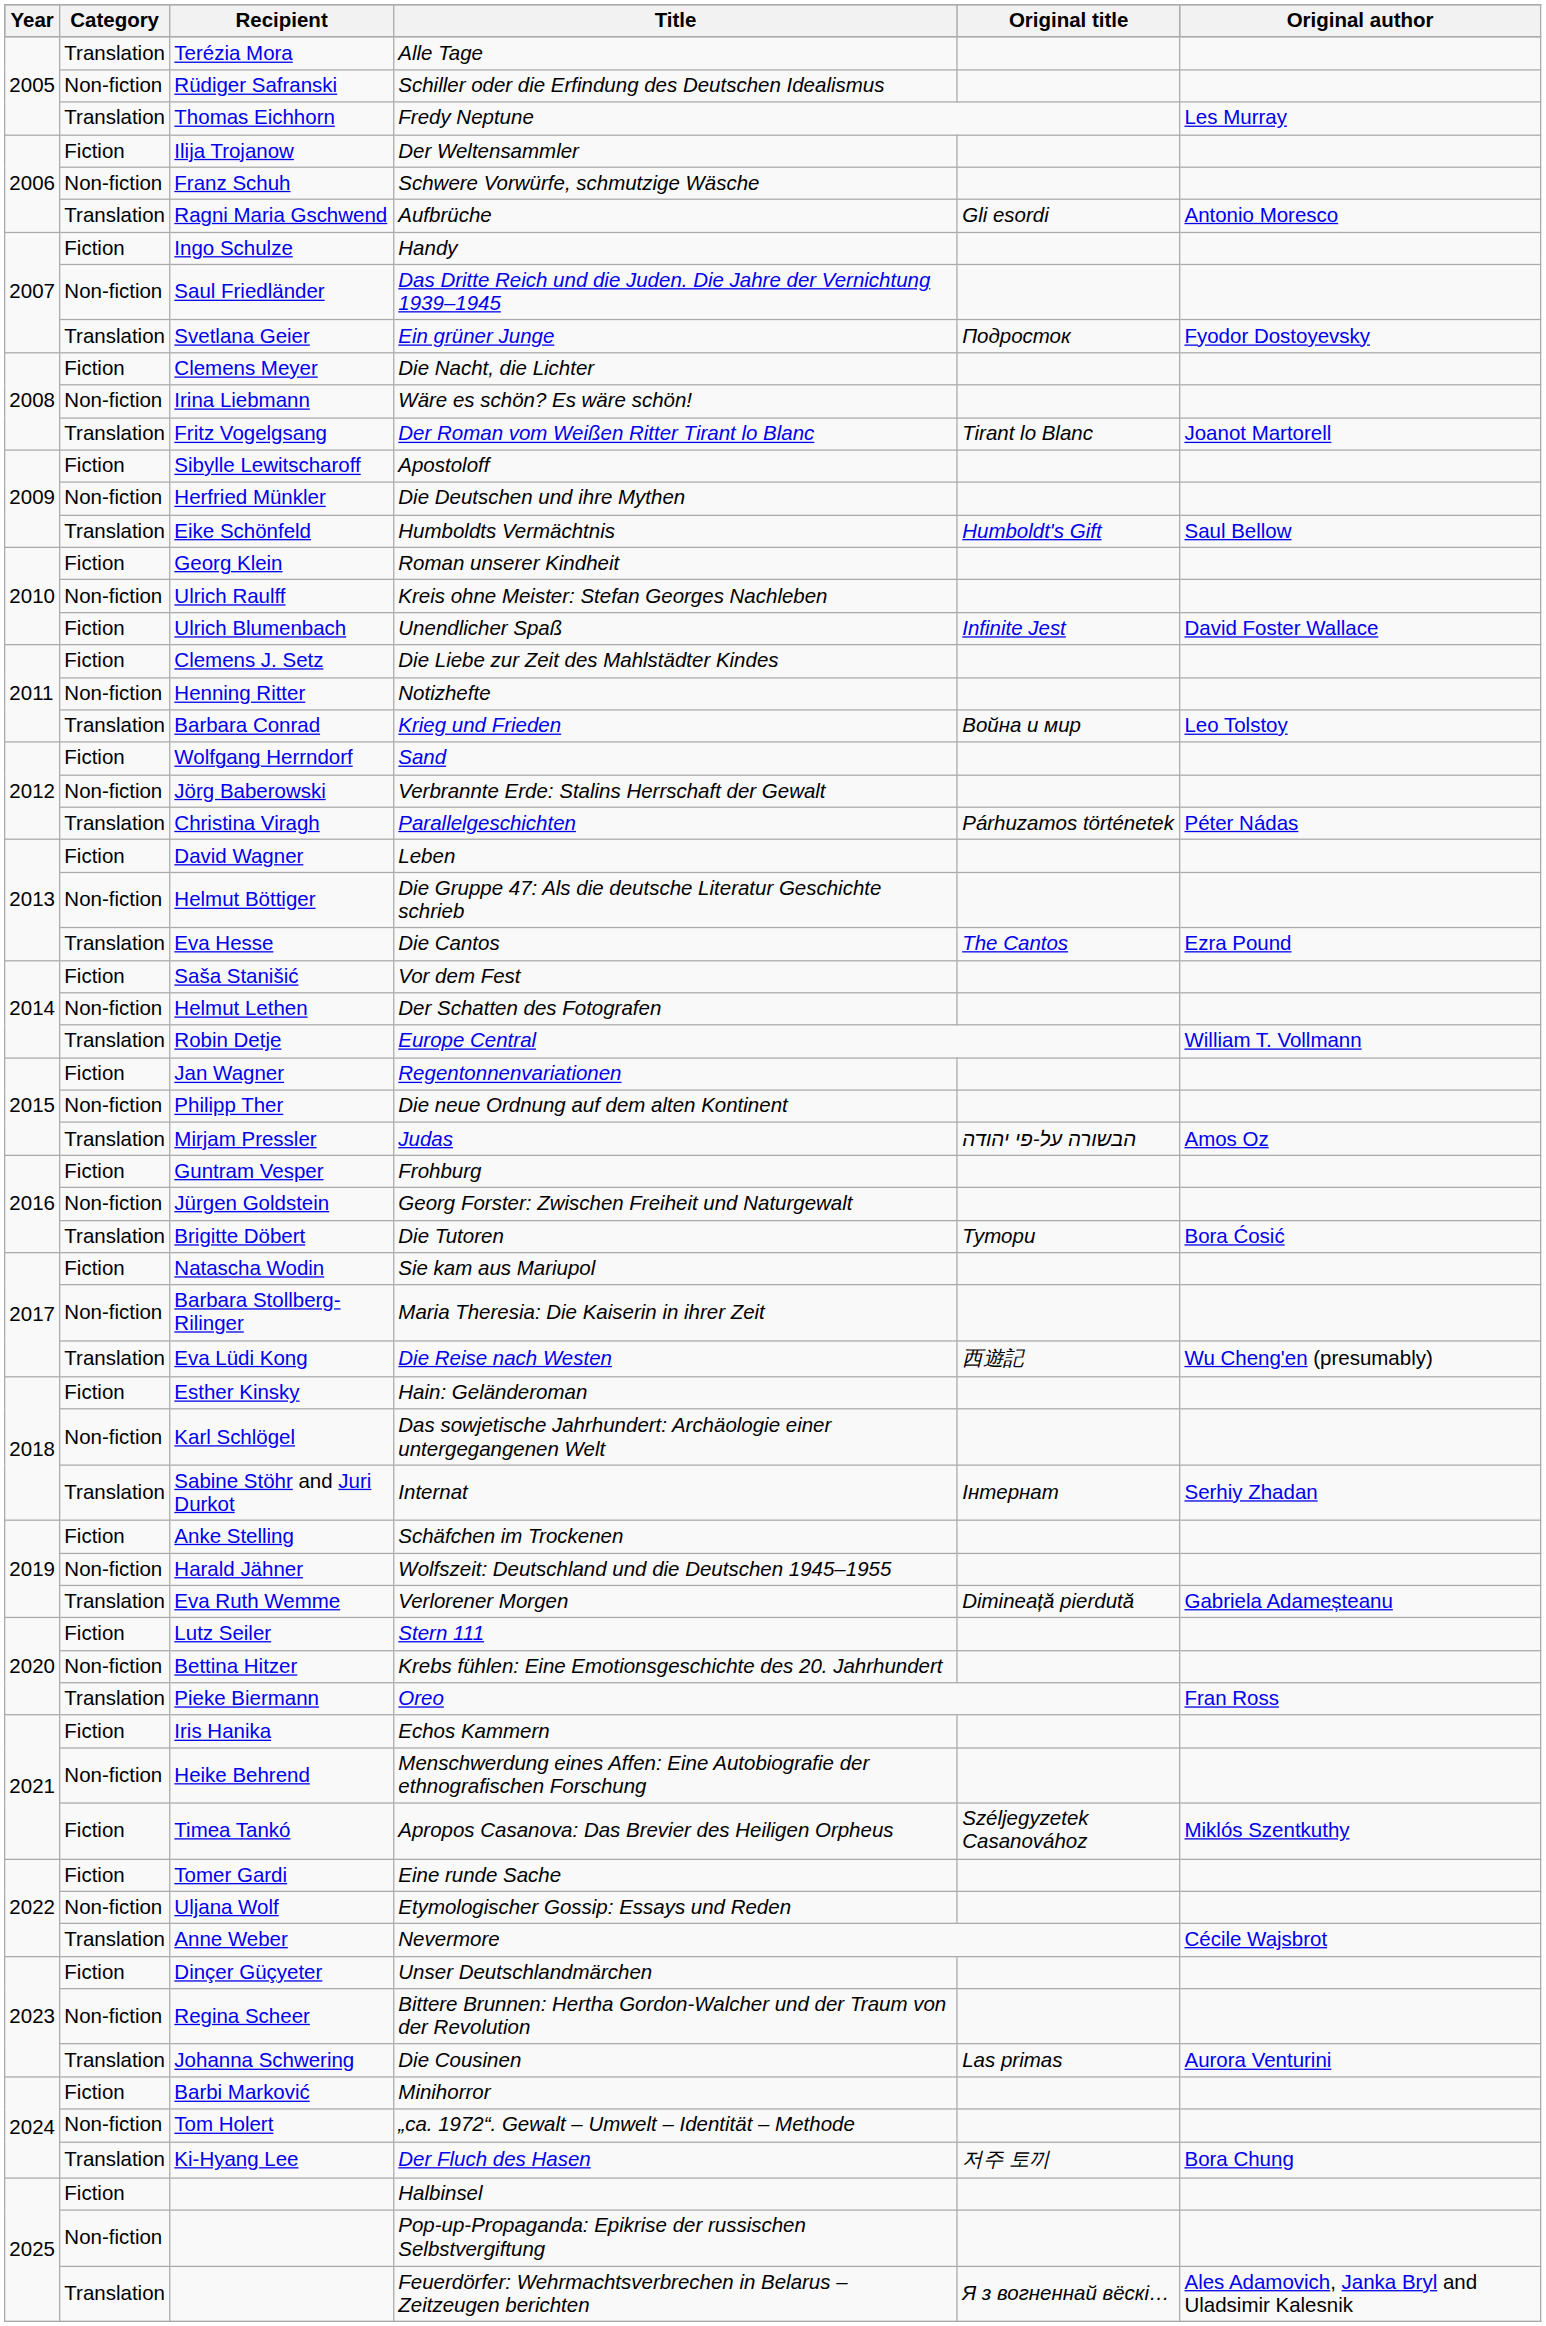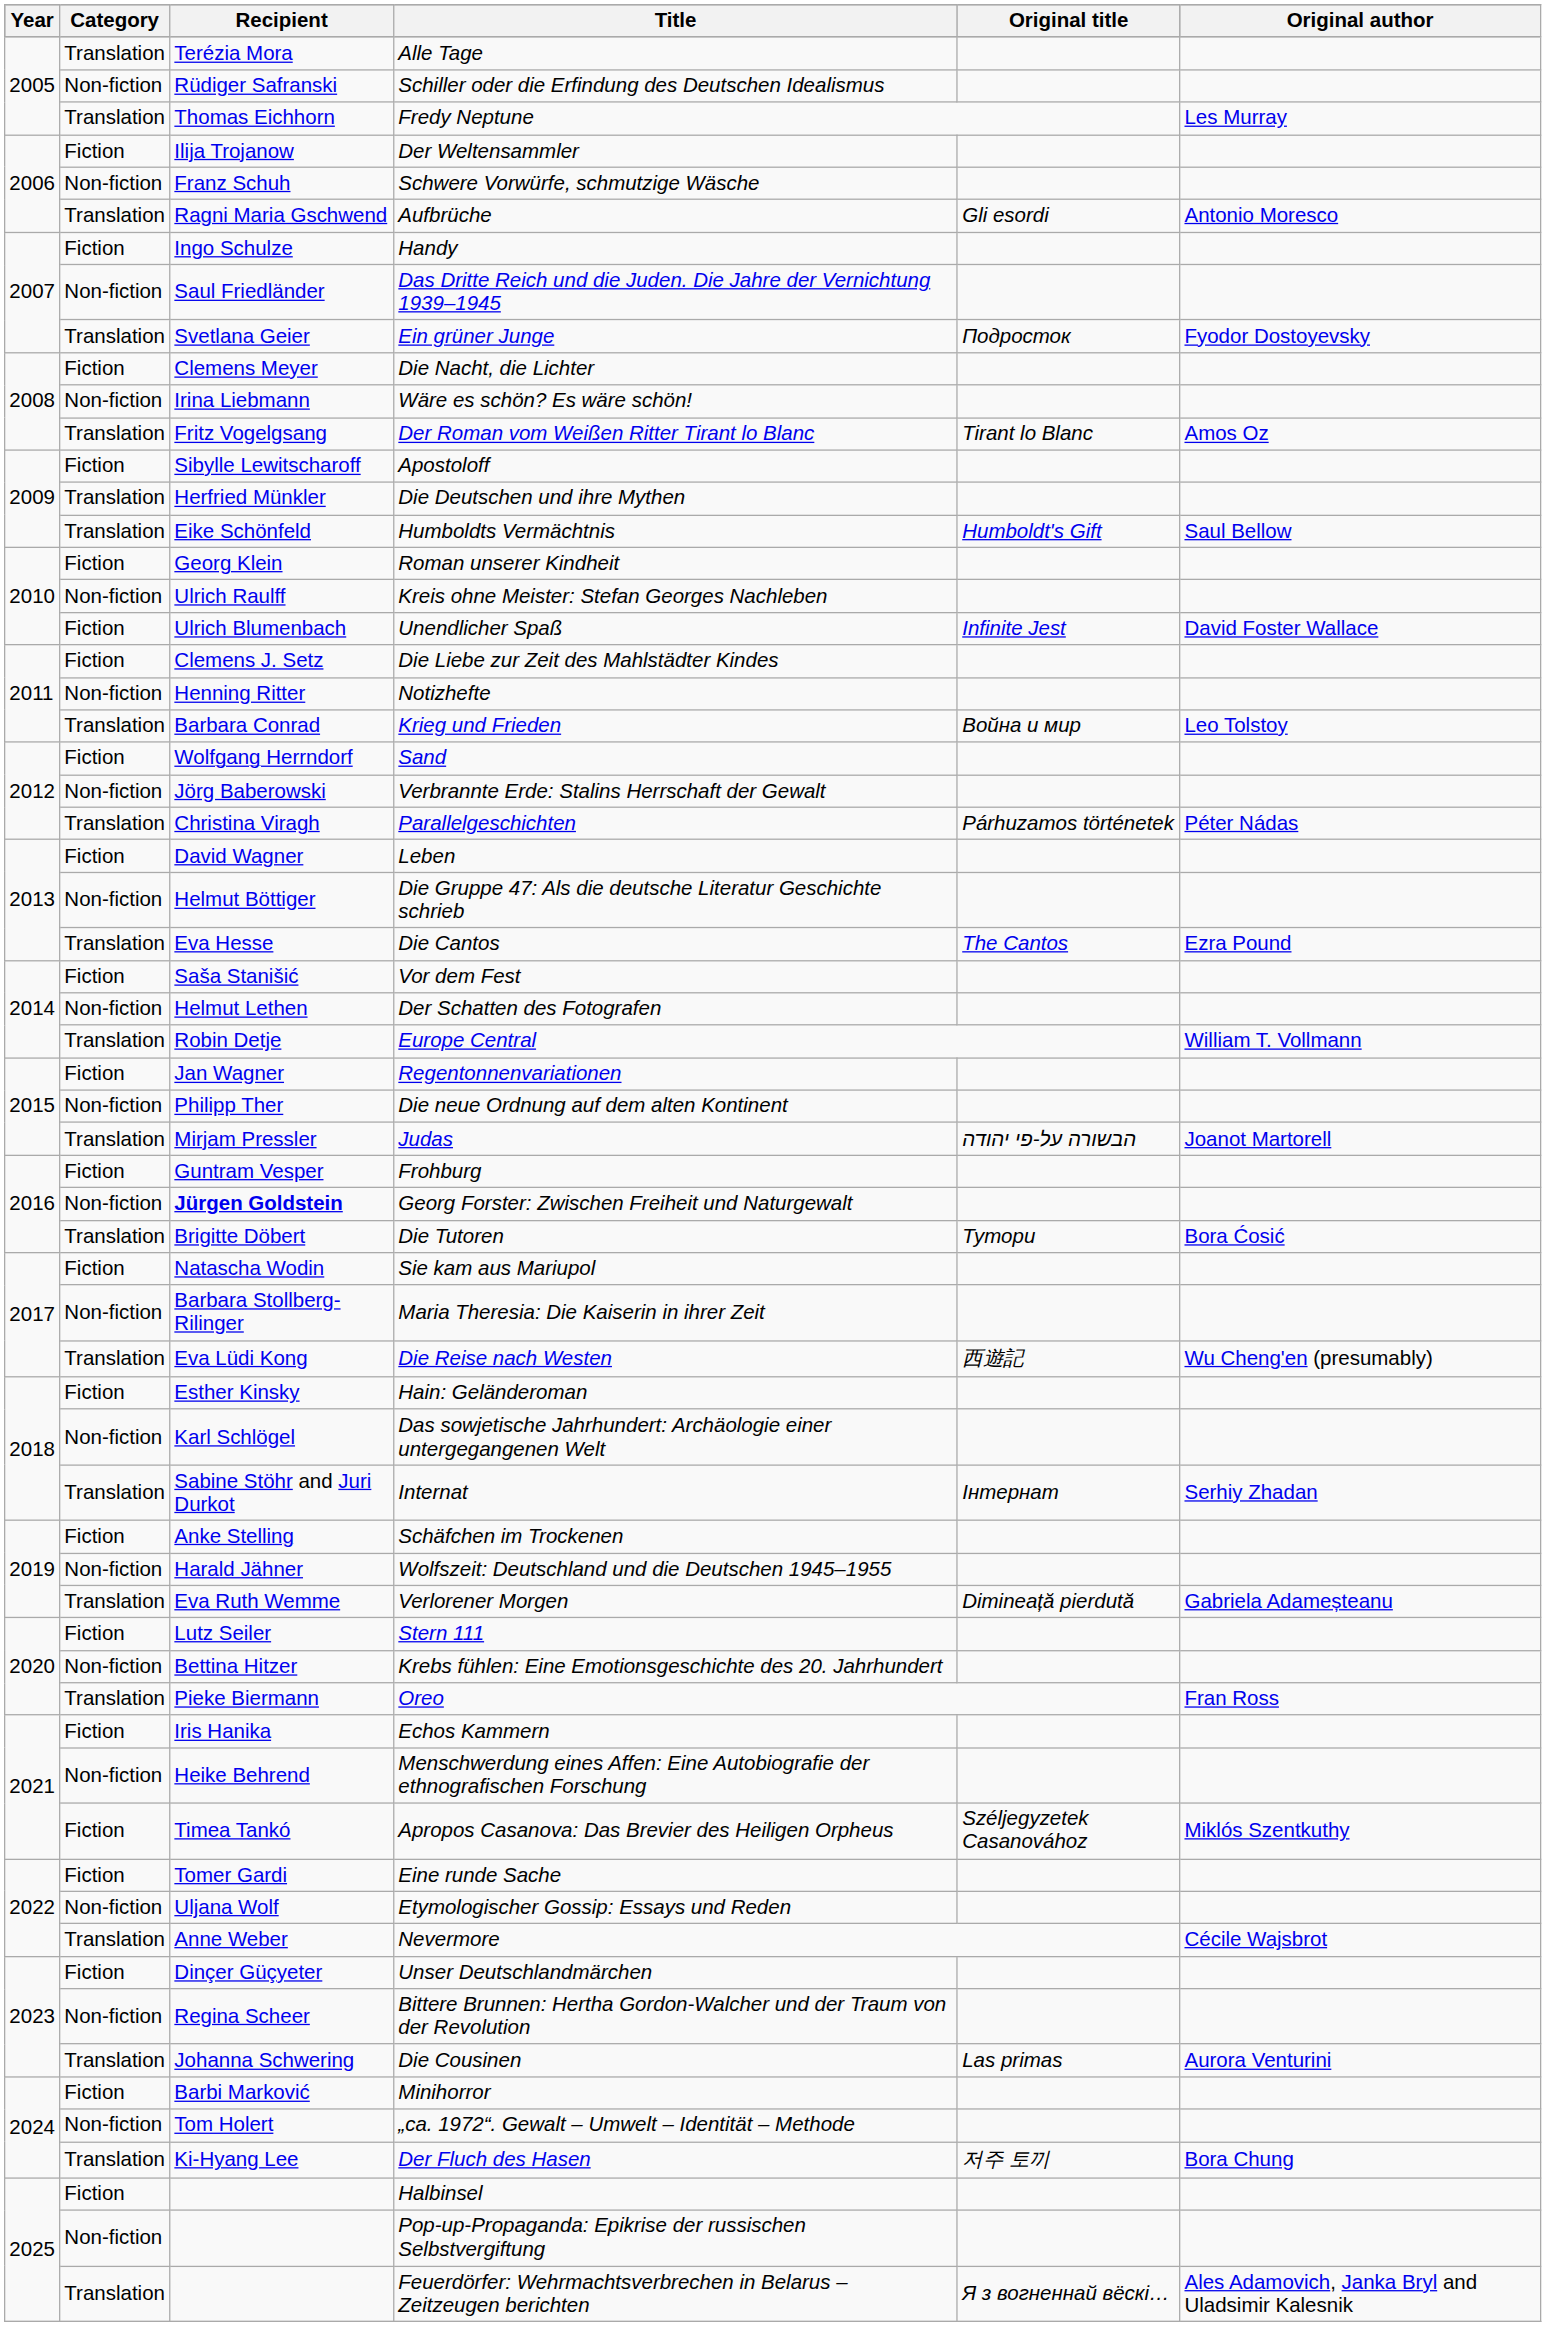Der Roman vom Weißen Ritter Tirant lo Blanc | Original author: Joanot Martorell -> Amos Oz
Die Deutschen und ihre Mythen | Category: Non-fiction -> Translation
Judas | Original author: Amos Oz -> Joanot Martorell
Georg Forster: Zwischen Freiheit und Naturgewalt | Recipient: normal -> bold
